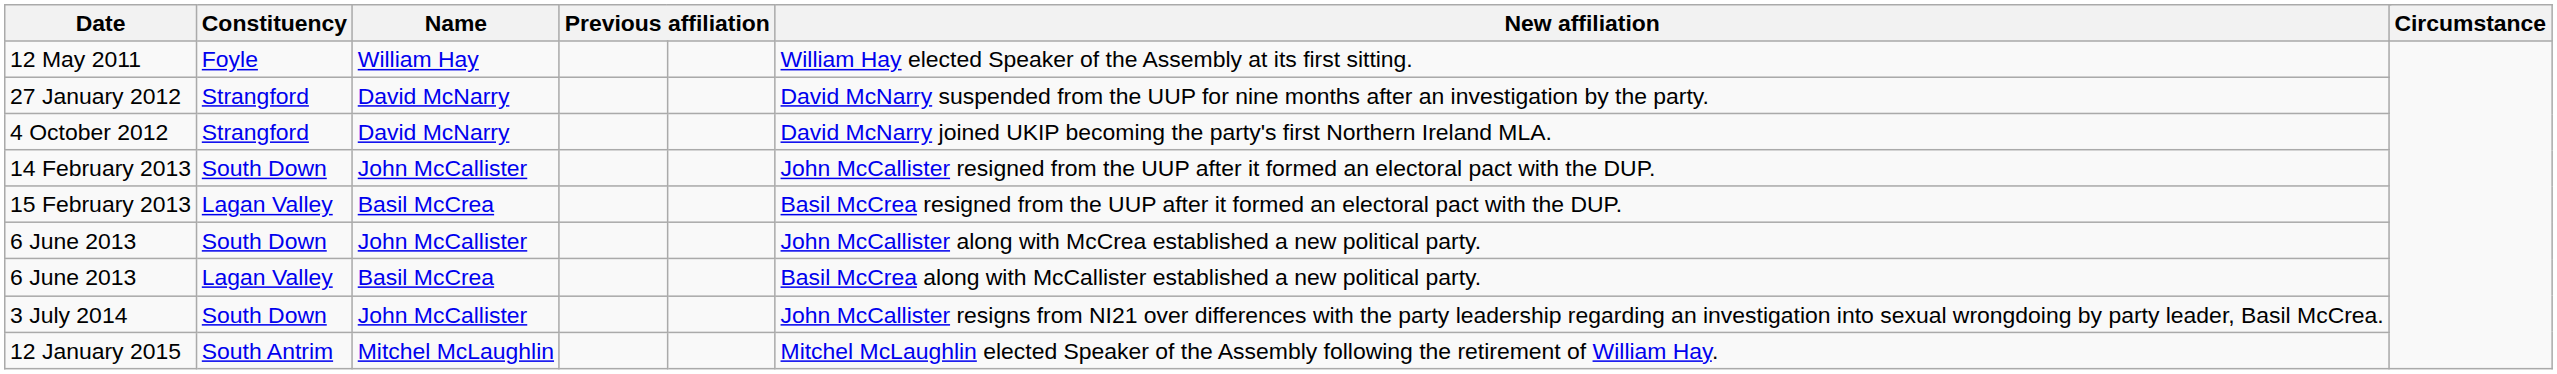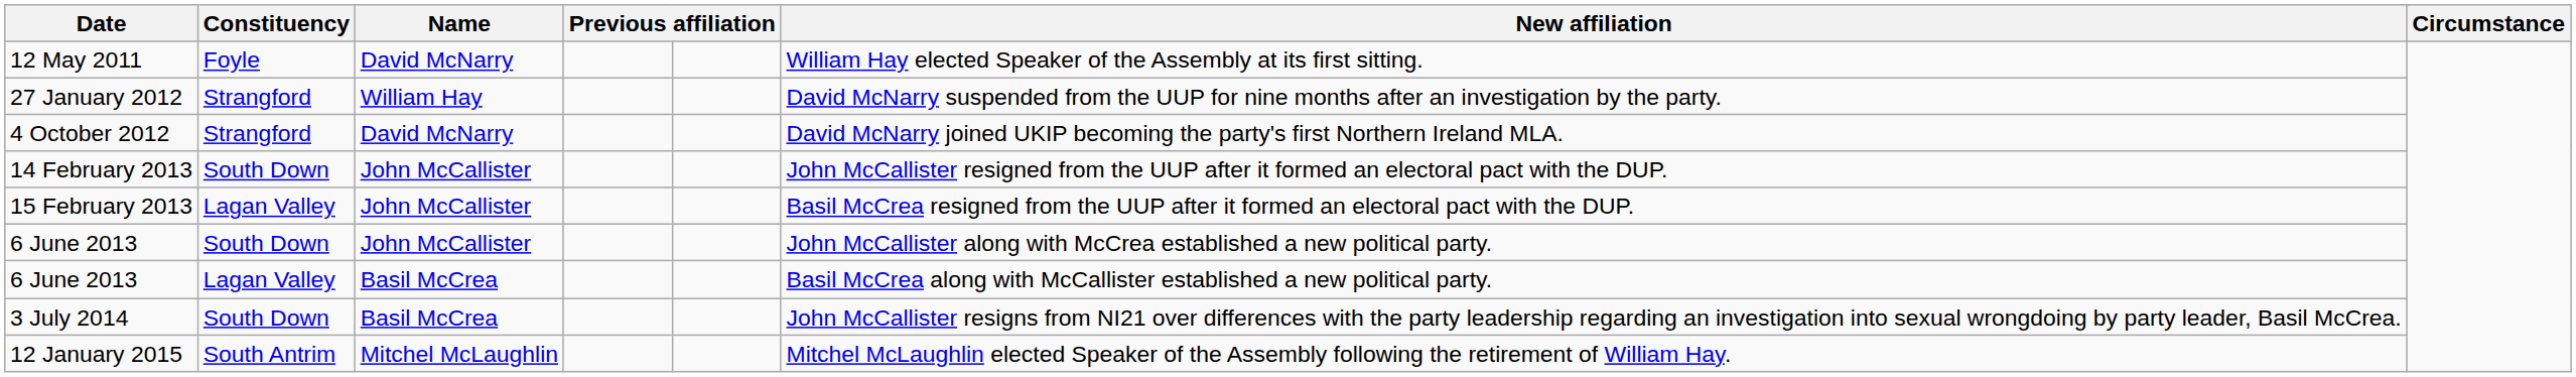12 May 2011 | Name: William Hay -> David McNarry
27 January 2012 | Name: David McNarry -> William Hay
15 February 2013 | Name: Basil McCrea -> John McCallister
3 July 2014 | Name: John McCallister -> Basil McCrea
